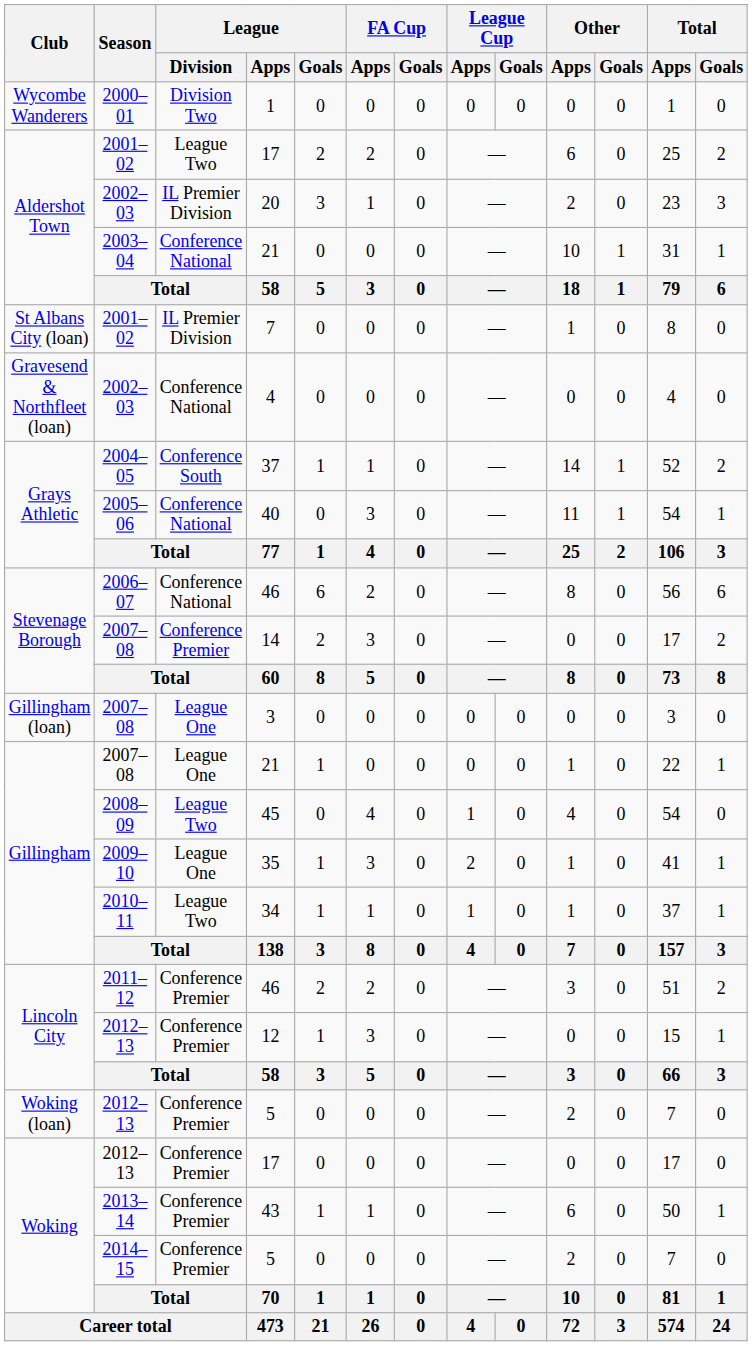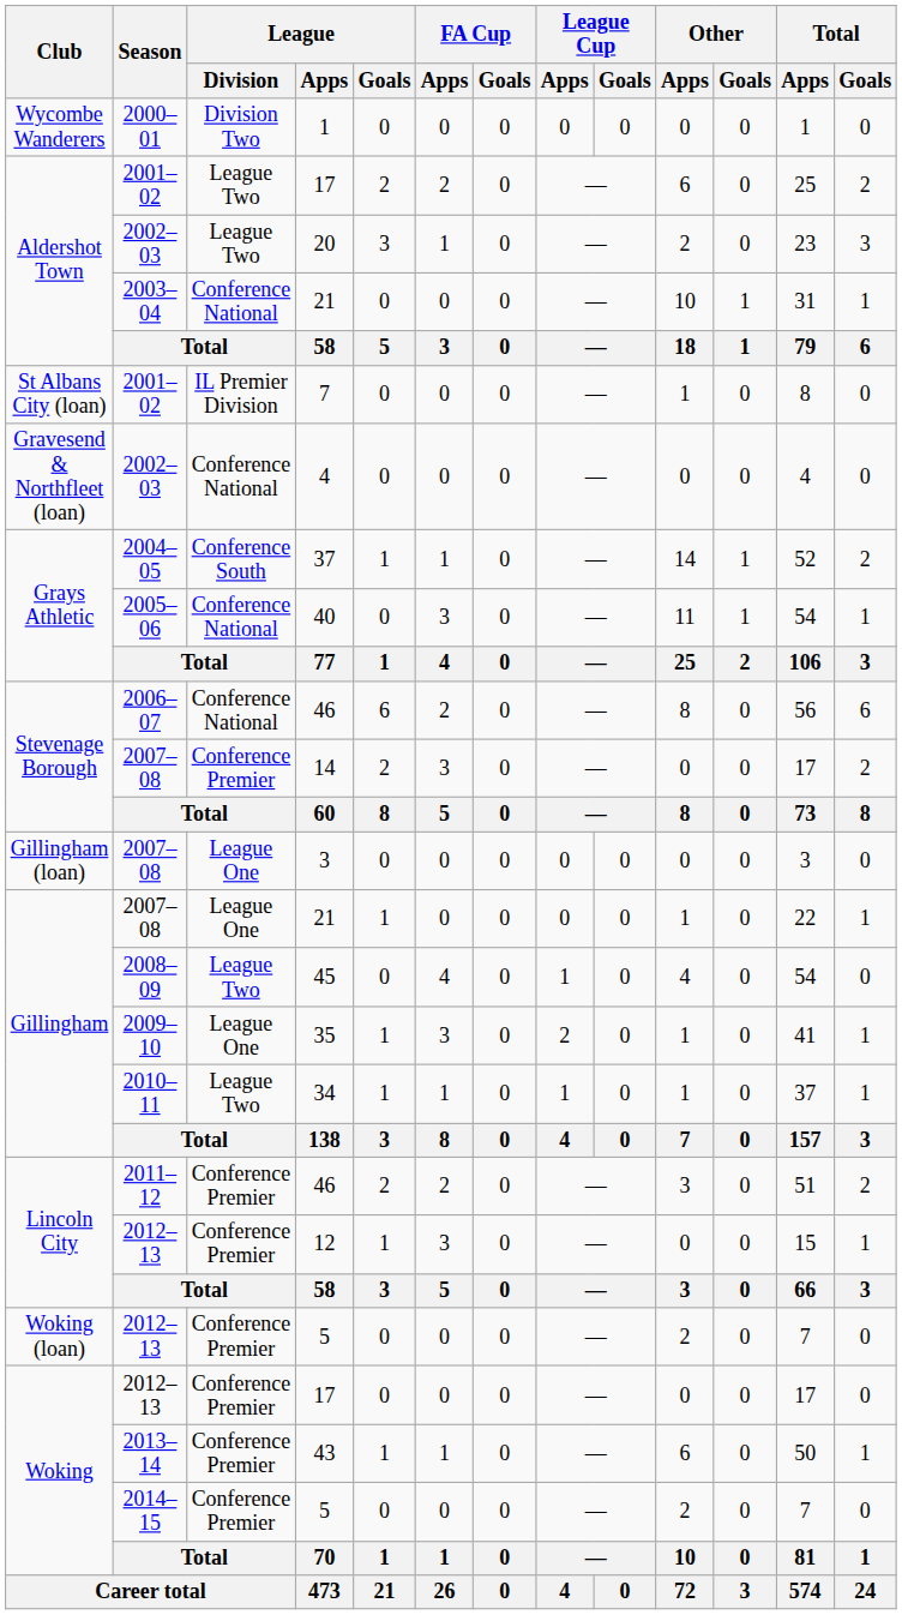20 | League / Division: IL Premier Division -> League Two
